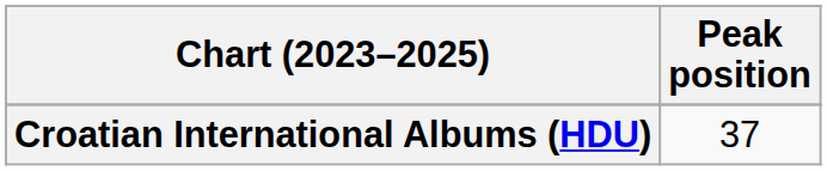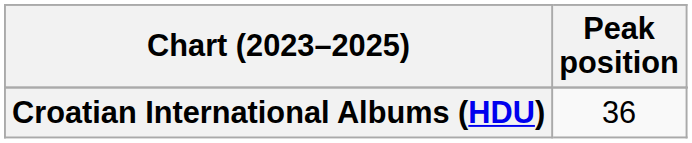Croatian International Albums (HDU) | Peak position: 37 -> 36
